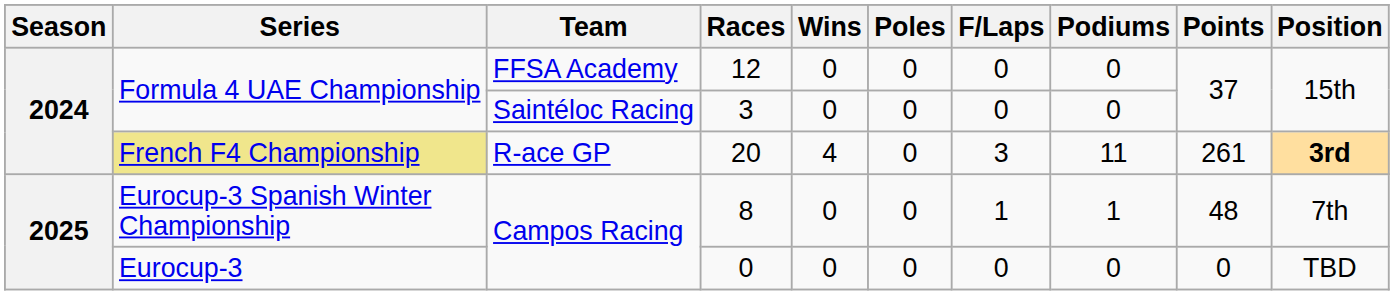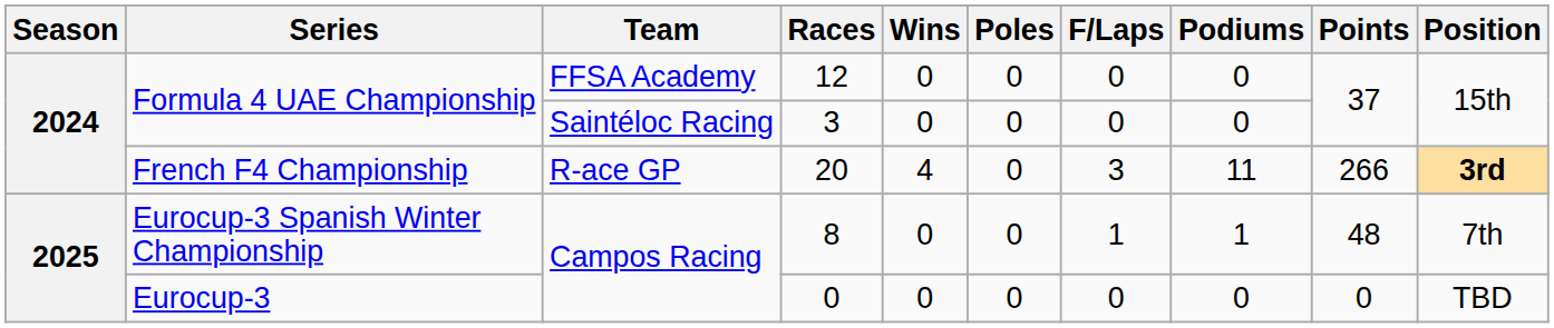20 | Series: khaki background -> no background
20 | Points: 261 -> 266
